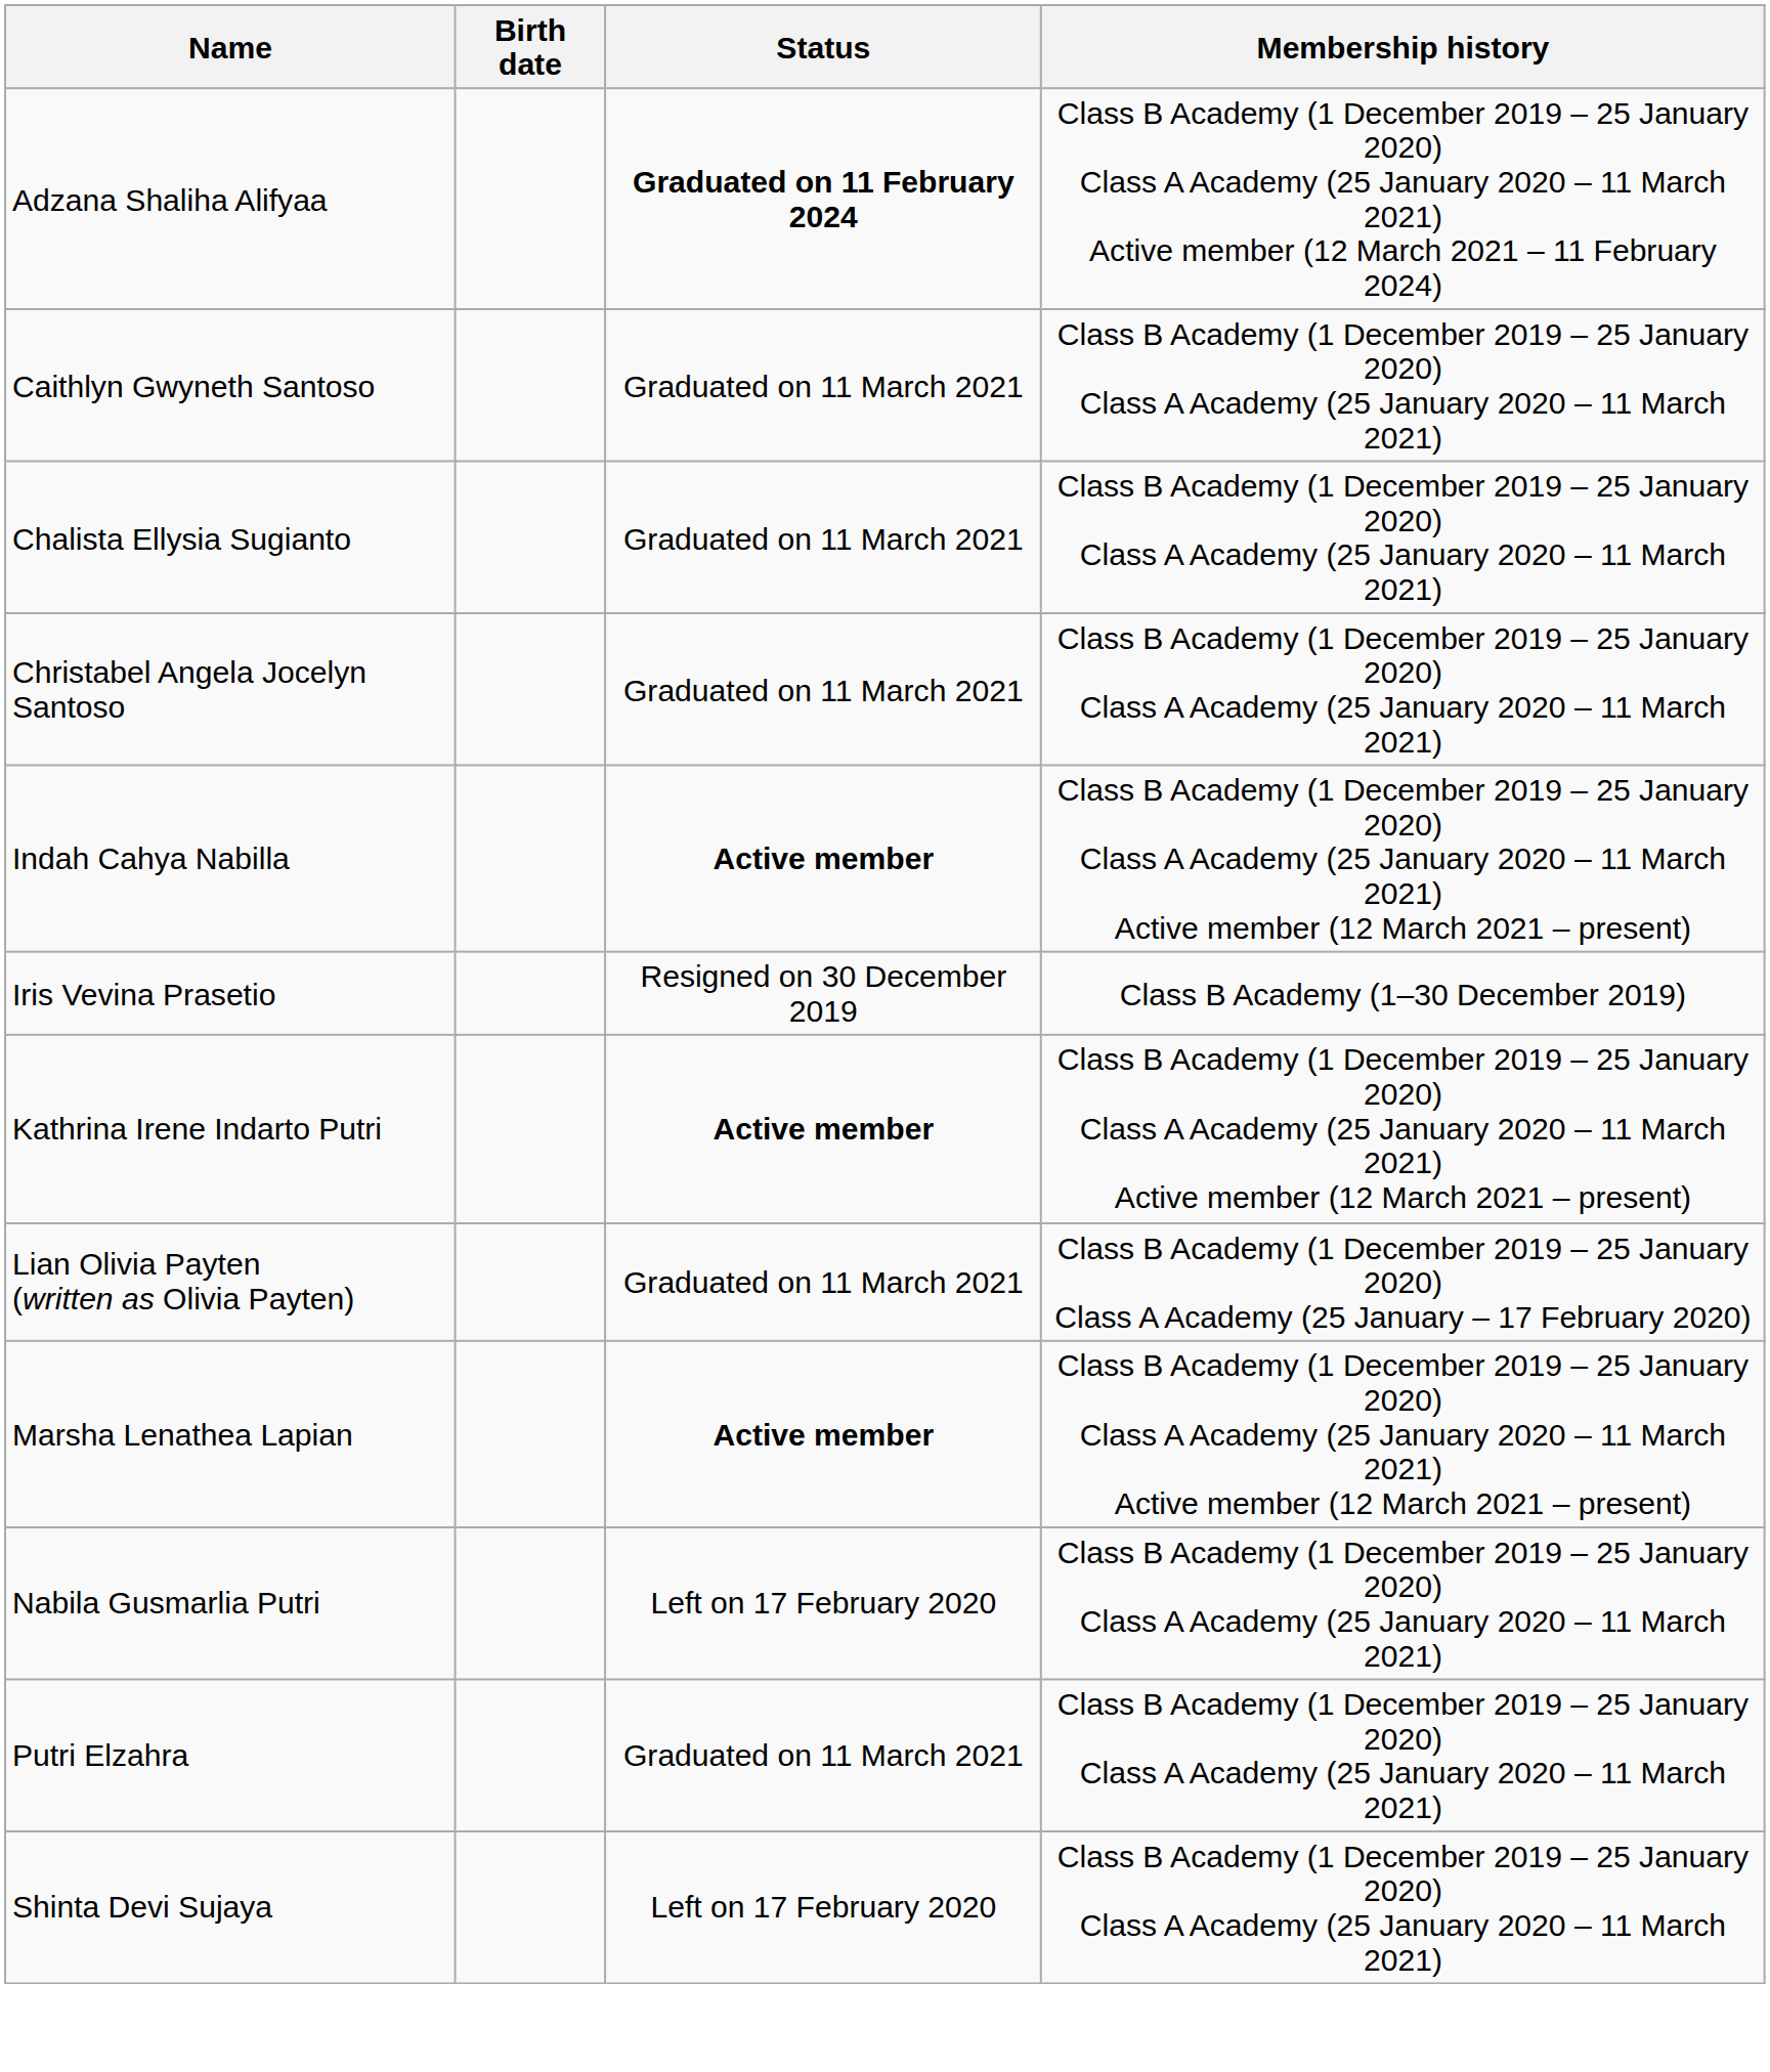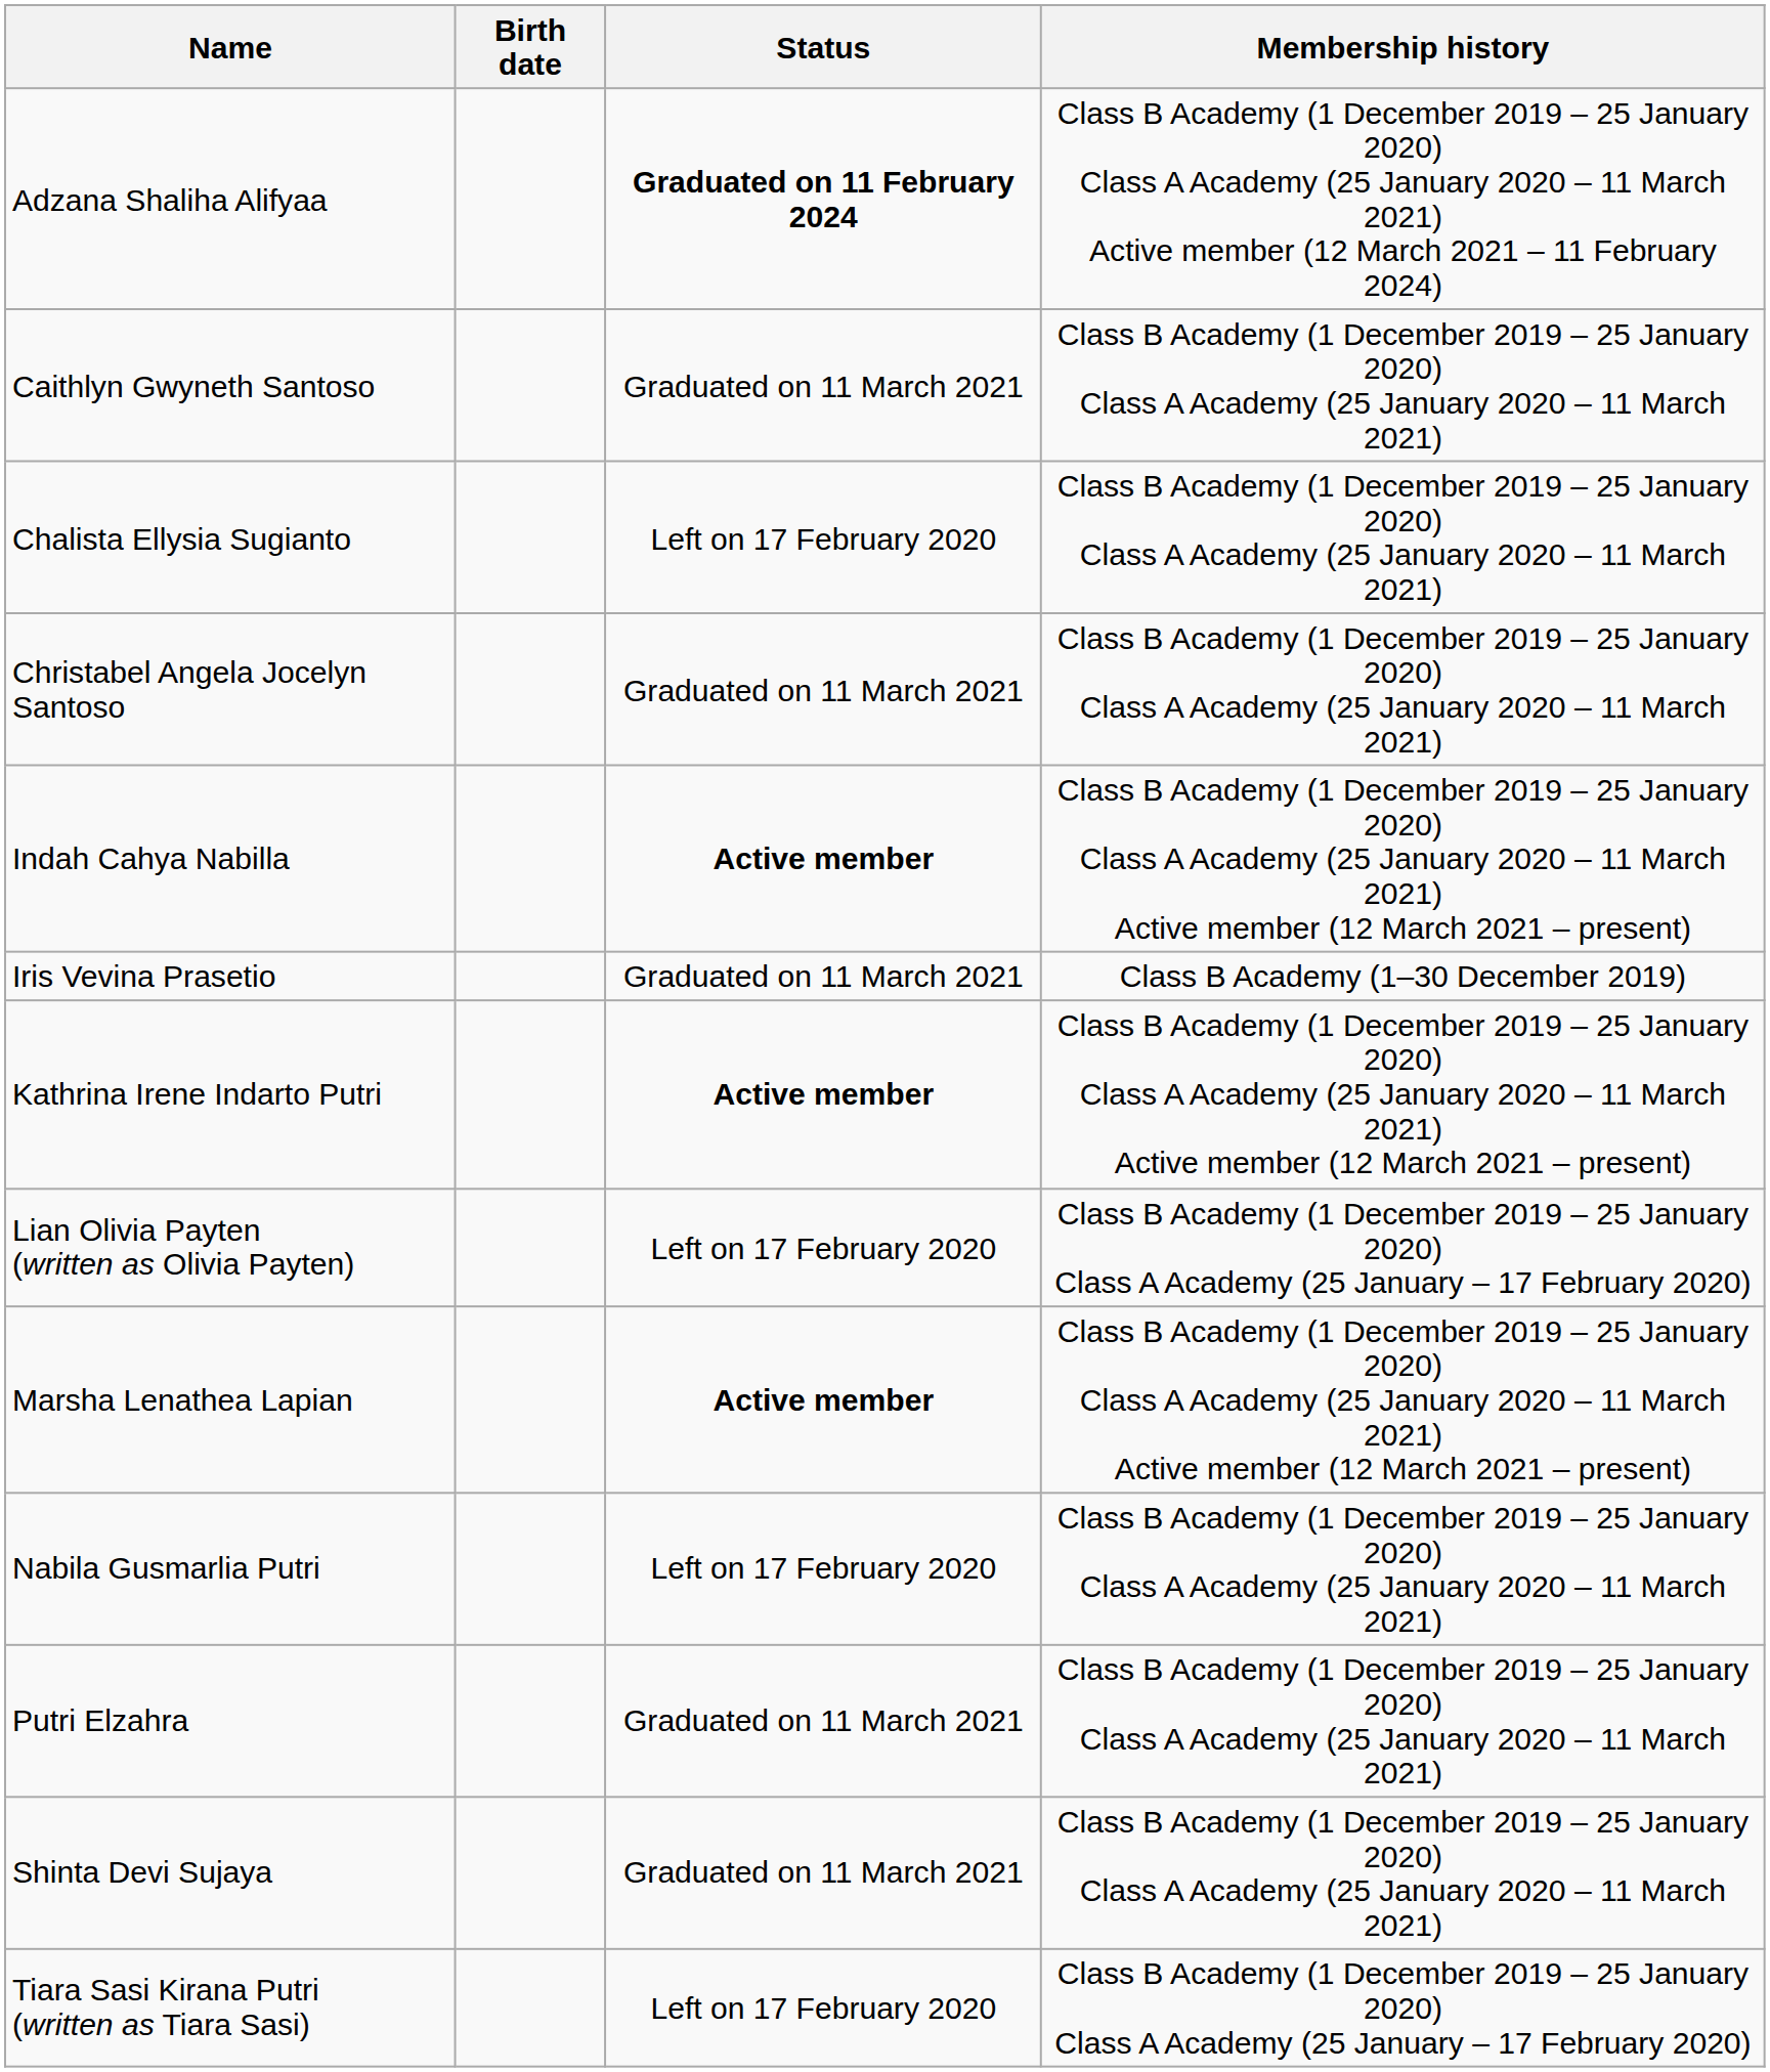Chalista Ellysia Sugianto | Status: Graduated on 11 March 2021 -> Left on 17 February 2020
Iris Vevina Prasetio | Status: Resigned on 30 December 2019 -> Graduated on 11 March 2021
Lian Olivia Payten (written as Olivia Payten) | Status: Graduated on 11 March 2021 -> Left on 17 February 2020
Shinta Devi Sujaya | Status: Left on 17 February 2020 -> Graduated on 11 March 2021
+ row: Tiara Sasi Kirana Putri (written as Tiara Sasi) | Left on 17 February 2020 | Class B Academy (1 December 2019 – 25 January 2020) Class A Academy (25 January – 17 February 2020)
